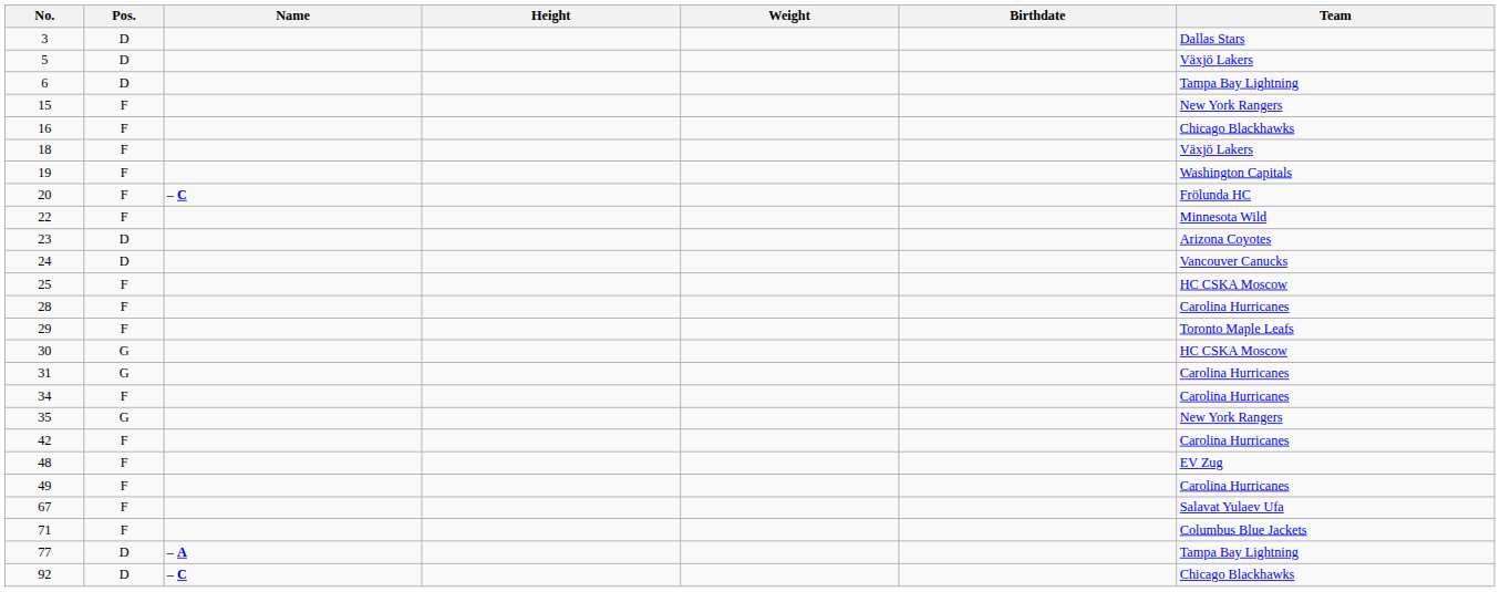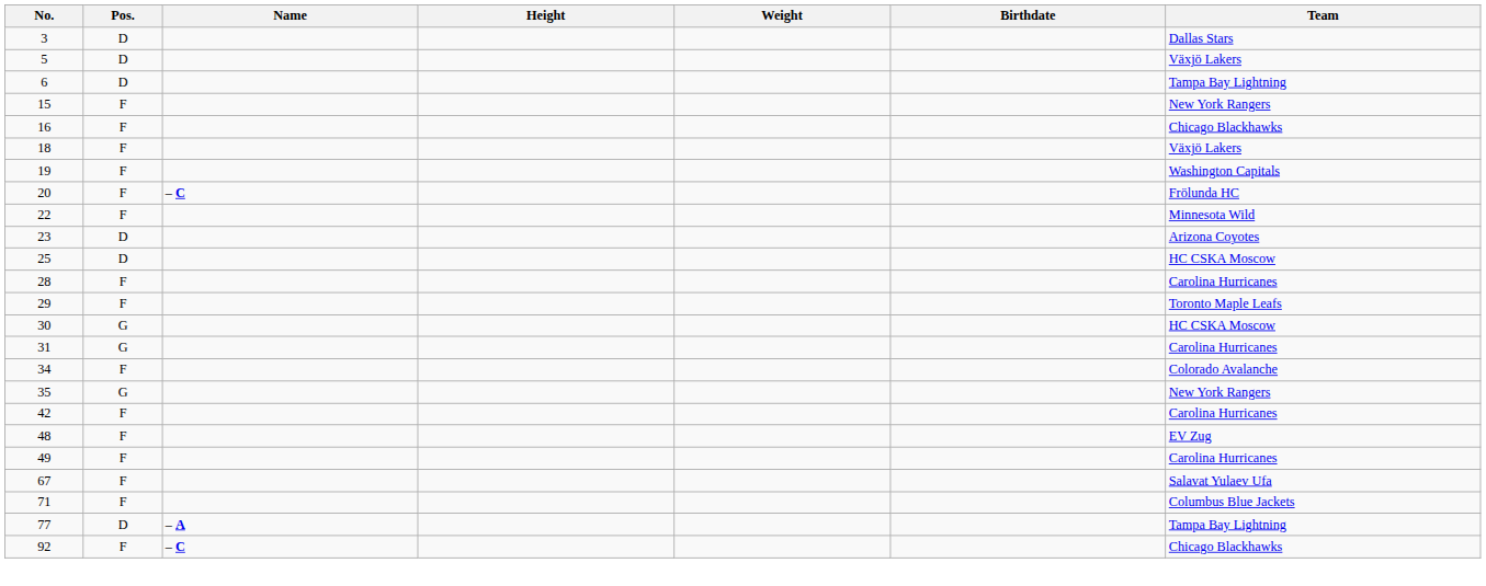- row: 24 | D | Vancouver Canucks
25 | Pos.: F -> D
34 | Team: Carolina Hurricanes -> Colorado Avalanche
92 | Pos.: D -> F
